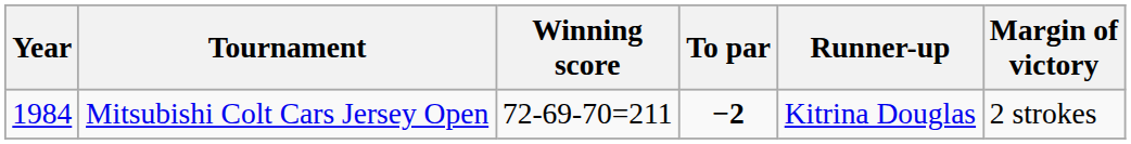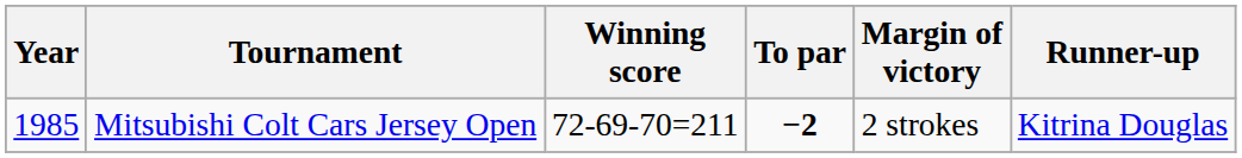columns swapped: Margin of victory <-> Runner-up
Mitsubishi Colt Cars Jersey Open | Year: 1984 -> 1985
